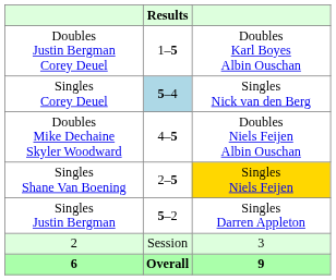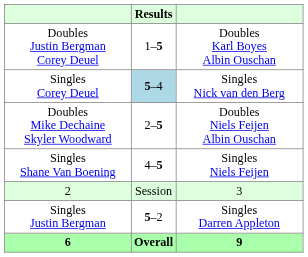Doubles Mike Dechaine Skyler Woodward | Results: 4–5 -> 2–5
Singles Shane Van Boening | Results: 2–5 -> 4–5
Singles Shane Van Boening | column 3: gold background -> no background
rows swapped: Singles Justin Bergman <-> 2
